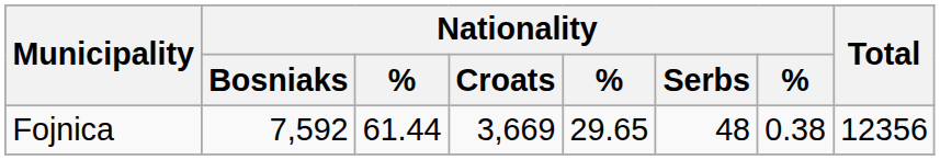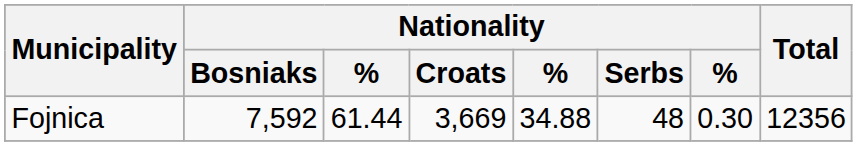Fojnica | column 5: 29.65 -> 34.88
Fojnica | column 7: 0.38 -> 0.30
